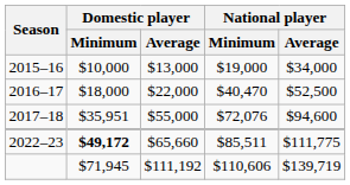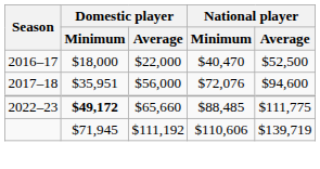- row: 2015–16 | $10,000 | $13,000 | $19,000 | $34,000
2017–18 | Domestic player / Average: $55,000 -> $56,000
2022–23 | National player / Minimum: $85,511 -> $88,485
